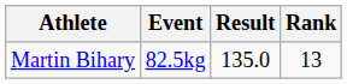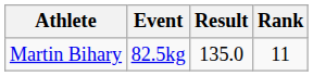Martin Bihary | Rank: 13 -> 11
